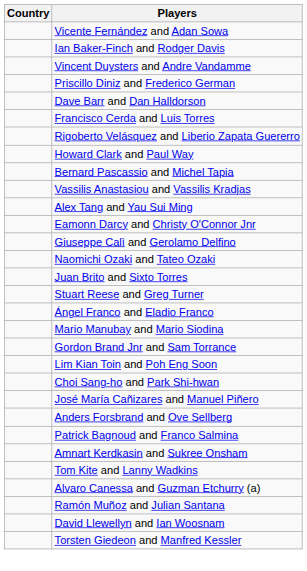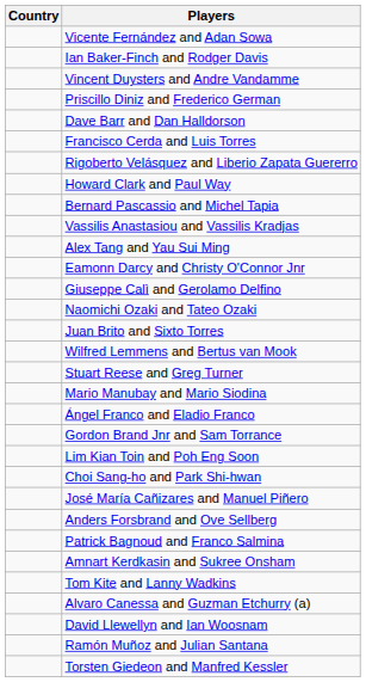+ row: Wilfred Lemmens and Bertus van Mook
rows swapped: Ángel Franco and Eladio Franco <-> Mario Manubay and Mario Siodina
rows swapped: Ramón Muñoz and Julian Santana <-> David Llewellyn and Ian Woosnam
